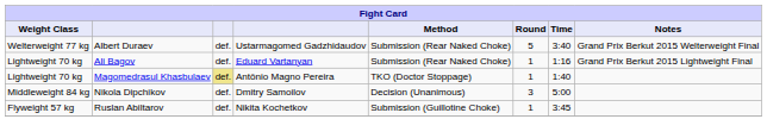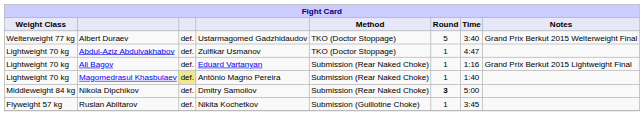Albert Duraev | Method: Submission (Rear Naked Choke) -> TKO (Doctor Stoppage)
+ row: Lightweight 70 kg | Abdul-Aziz Abdulvakhabov | def. | Zulfikar Usmanov | TKO (Doctor Stoppage) | 1 | 4:47
Magomedrasul Khasbulaev | Method: TKO (Doctor Stoppage) -> Submission (Rear Naked Choke)
Nikola Dipchikov | Method: Decision (Unanimous) -> Submission (Rear Naked Choke)
Nikola Dipchikov | Round: normal -> bold
